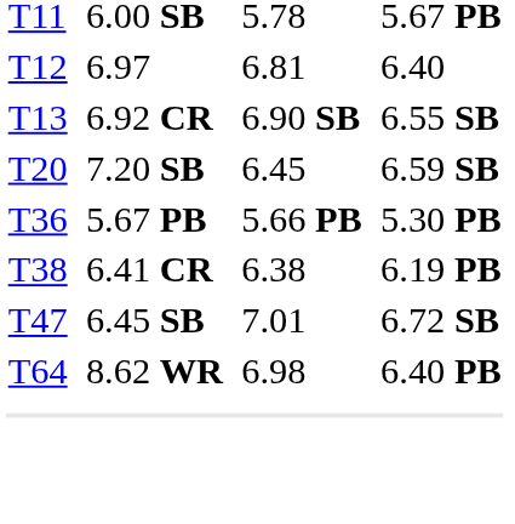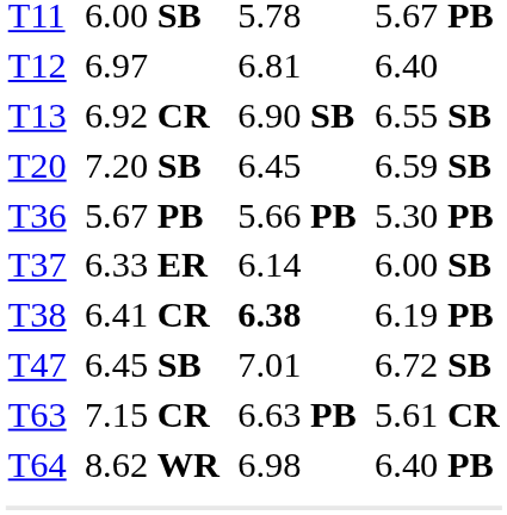+ row: T37 | 6.33 ER | 6.14 | 6.00 SB
6.41 CR | column 5: normal -> bold
+ row: T63 | 7.15 CR | 6.63 PB | 5.61 CR
